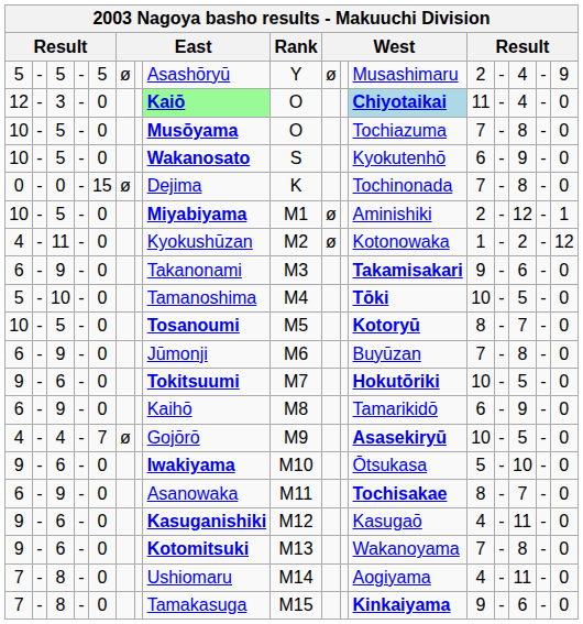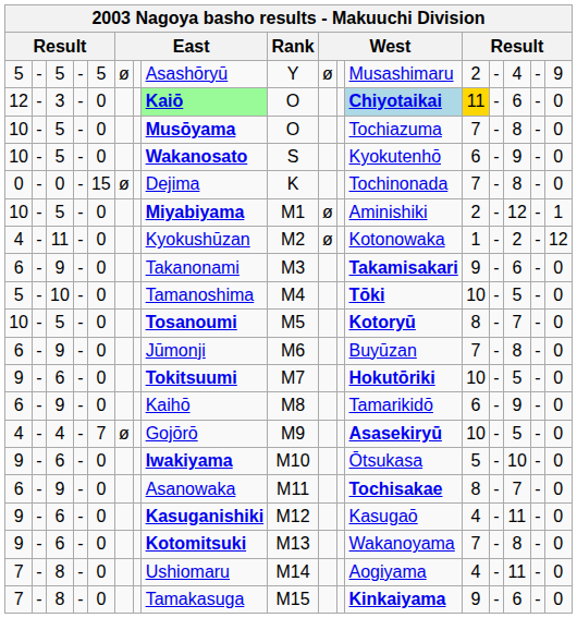3 | column 13: no background -> gold background
3 | column 15: 4 -> 6
